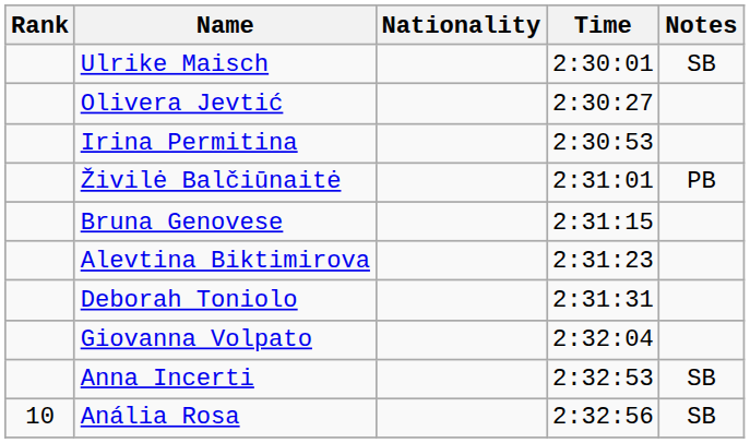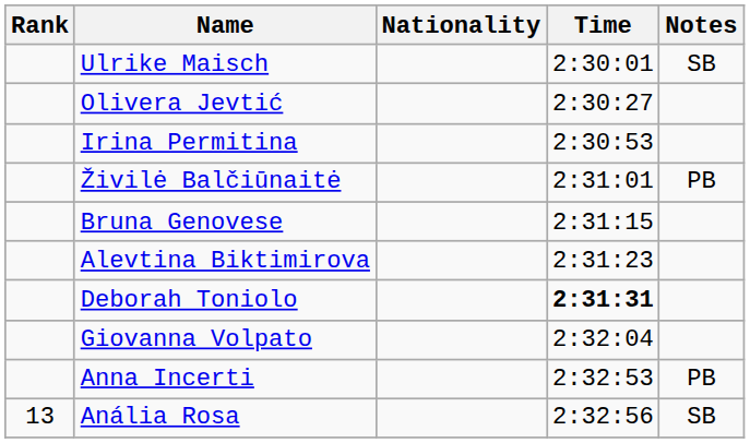Deborah Toniolo | Time: normal -> bold
Anna Incerti | Notes: SB -> PB
Anália Rosa | Rank: 10 -> 13
